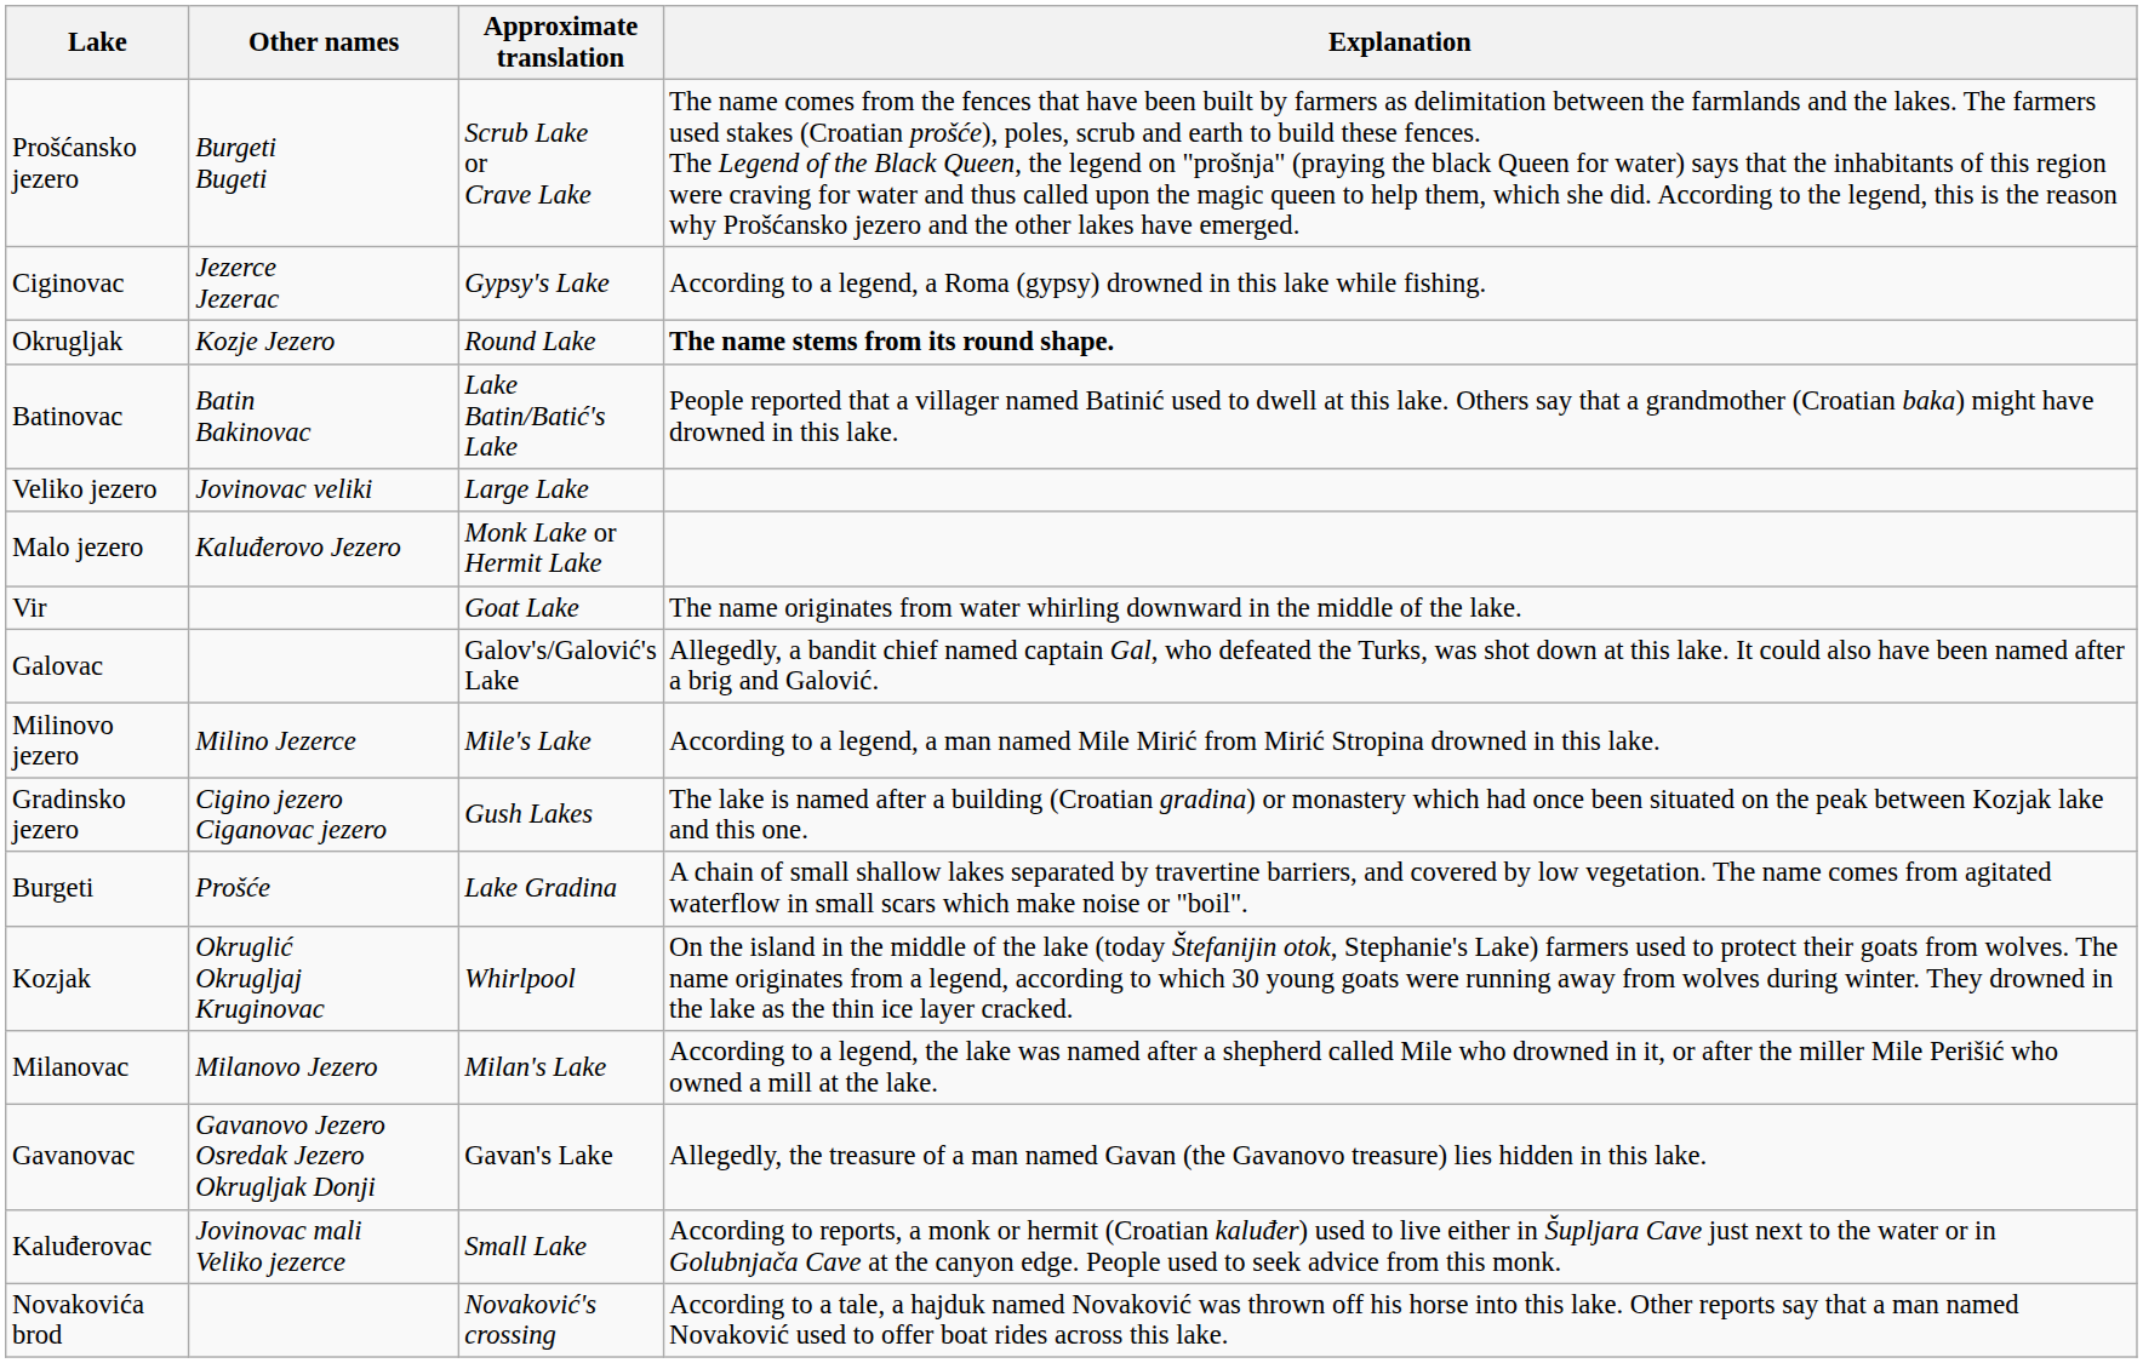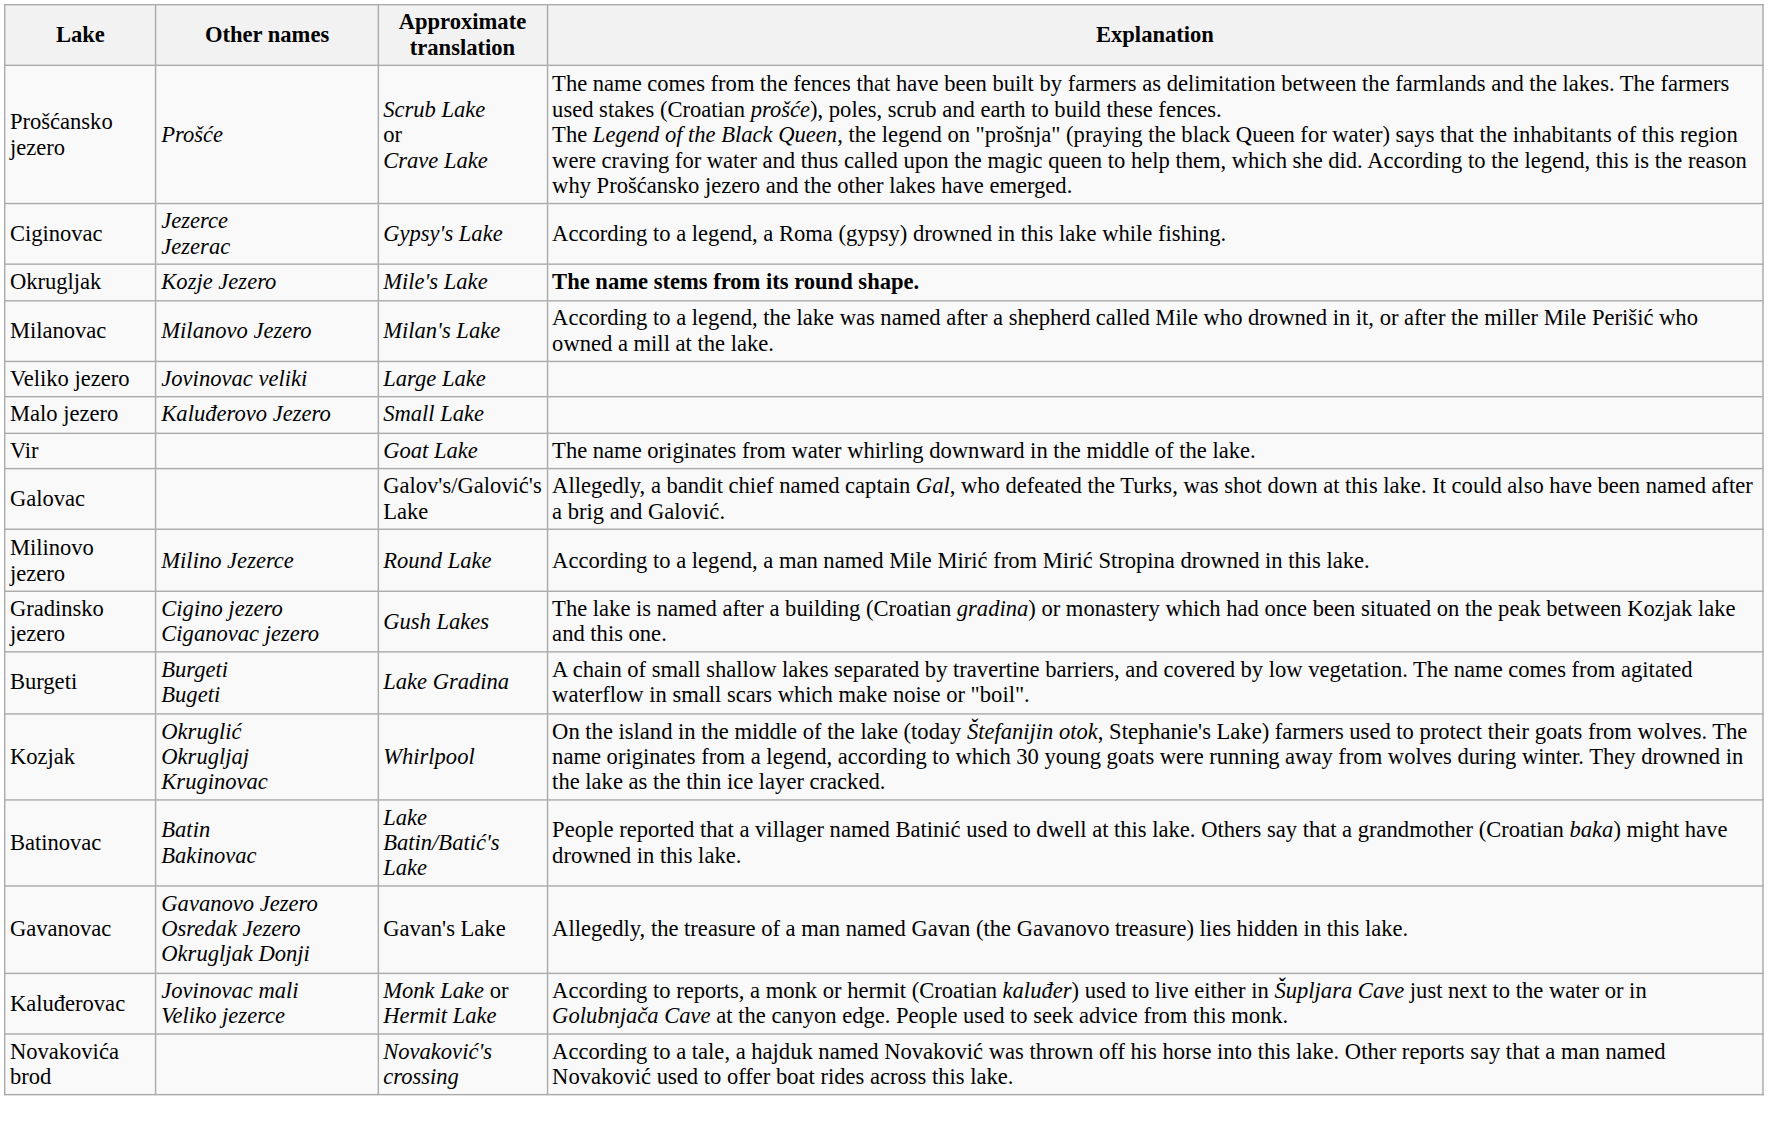Prošćansko jezero | Other names: Burgeti Bugeti -> Prošće
Okrugljak | Approximate translation: Round Lake -> Mile's Lake
rows swapped: Batinovac <-> Milanovac
Malo jezero | Approximate translation: Monk Lake or Hermit Lake -> Small Lake
Milinovo jezero | Approximate translation: Mile's Lake -> Round Lake
Burgeti | Other names: Prošće -> Burgeti Bugeti
Kaluđerovac | Approximate translation: Small Lake -> Monk Lake or Hermit Lake
